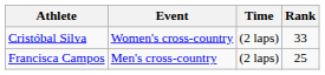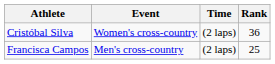Cristóbal Silva | Rank: 33 -> 36
